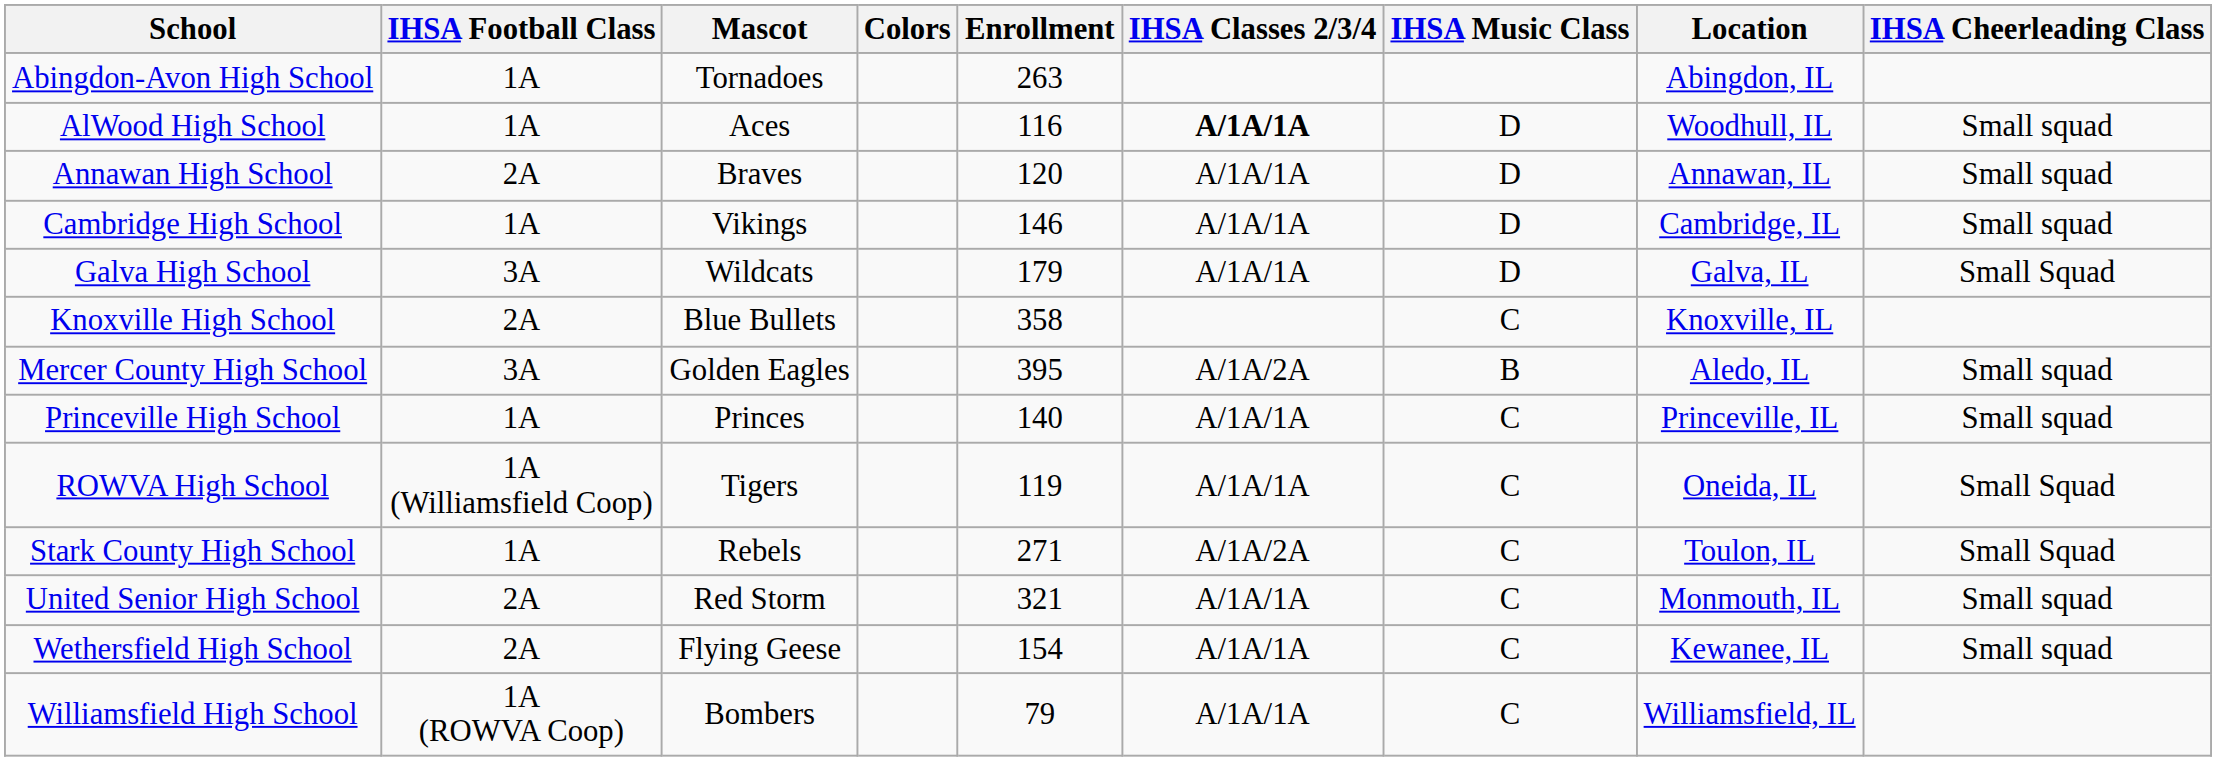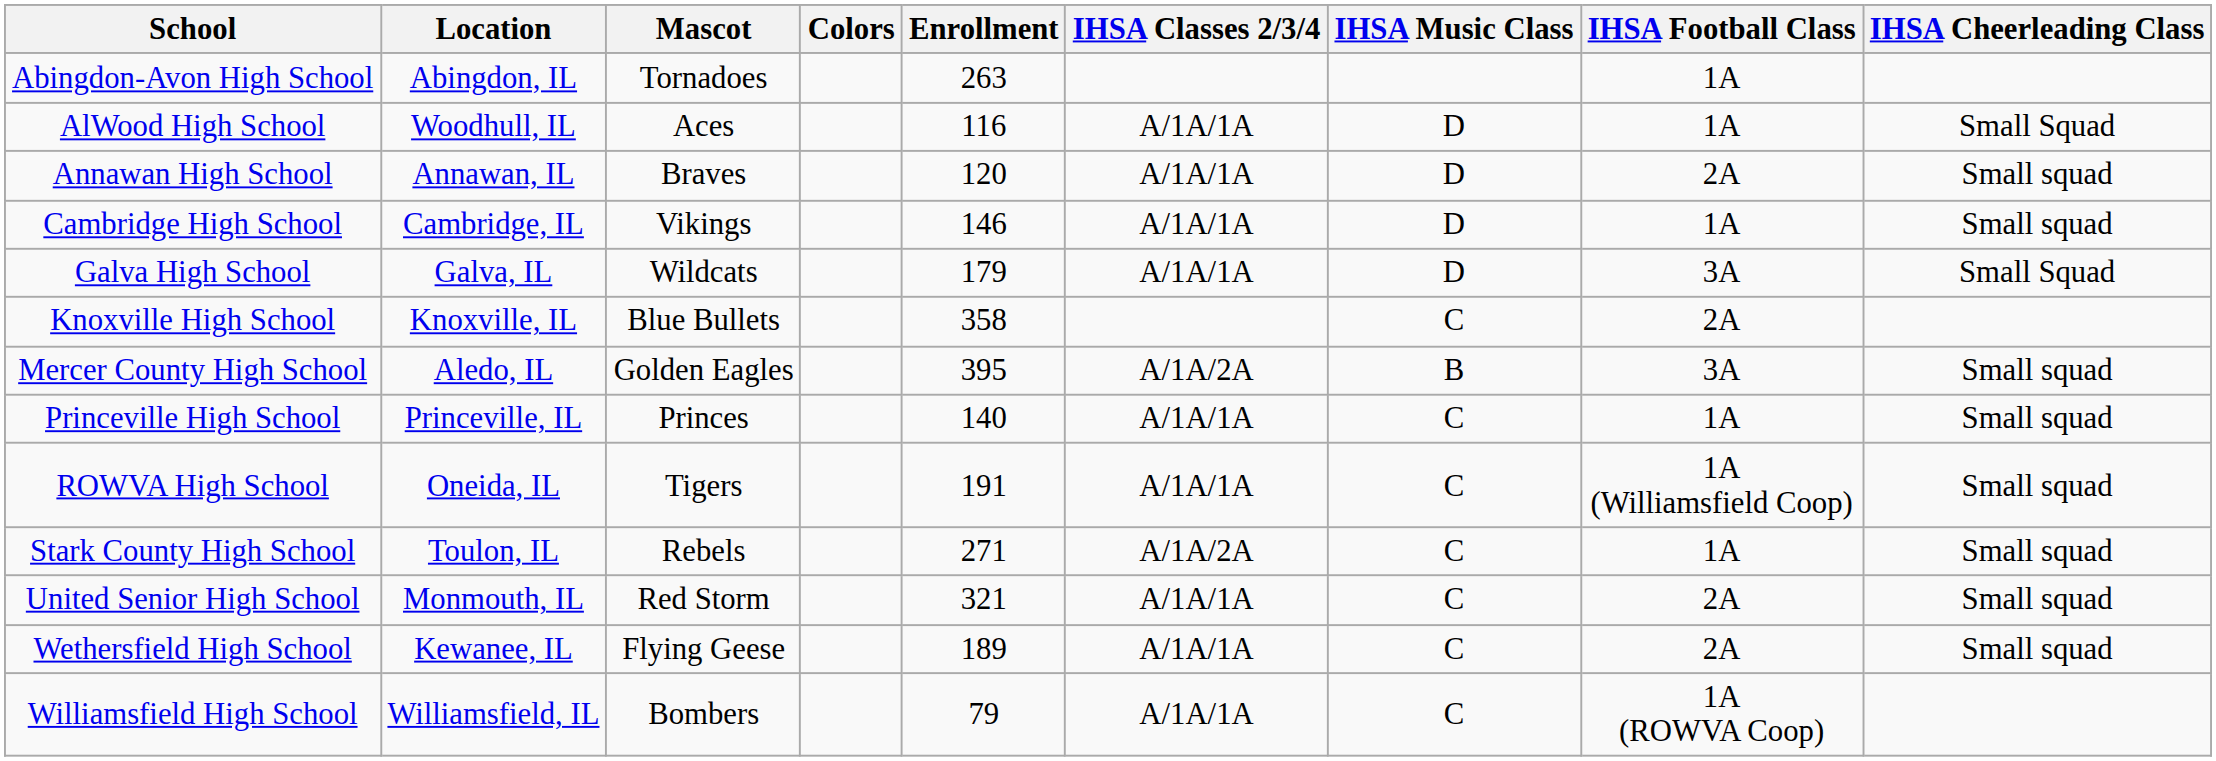columns swapped: Location <-> IHSA Football Class
AlWood High School | IHSA Classes 2/3/4: bold -> normal
AlWood High School | IHSA Cheerleading Class: Small squad -> Small Squad
ROWVA High School | Enrollment: 119 -> 191
ROWVA High School | IHSA Cheerleading Class: Small Squad -> Small squad
Stark County High School | IHSA Cheerleading Class: Small Squad -> Small squad
Wethersfield High School | Enrollment: 154 -> 189
